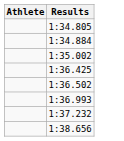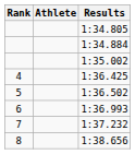+ column: Rank | 4 | 5 | 6 | 7 | 8
